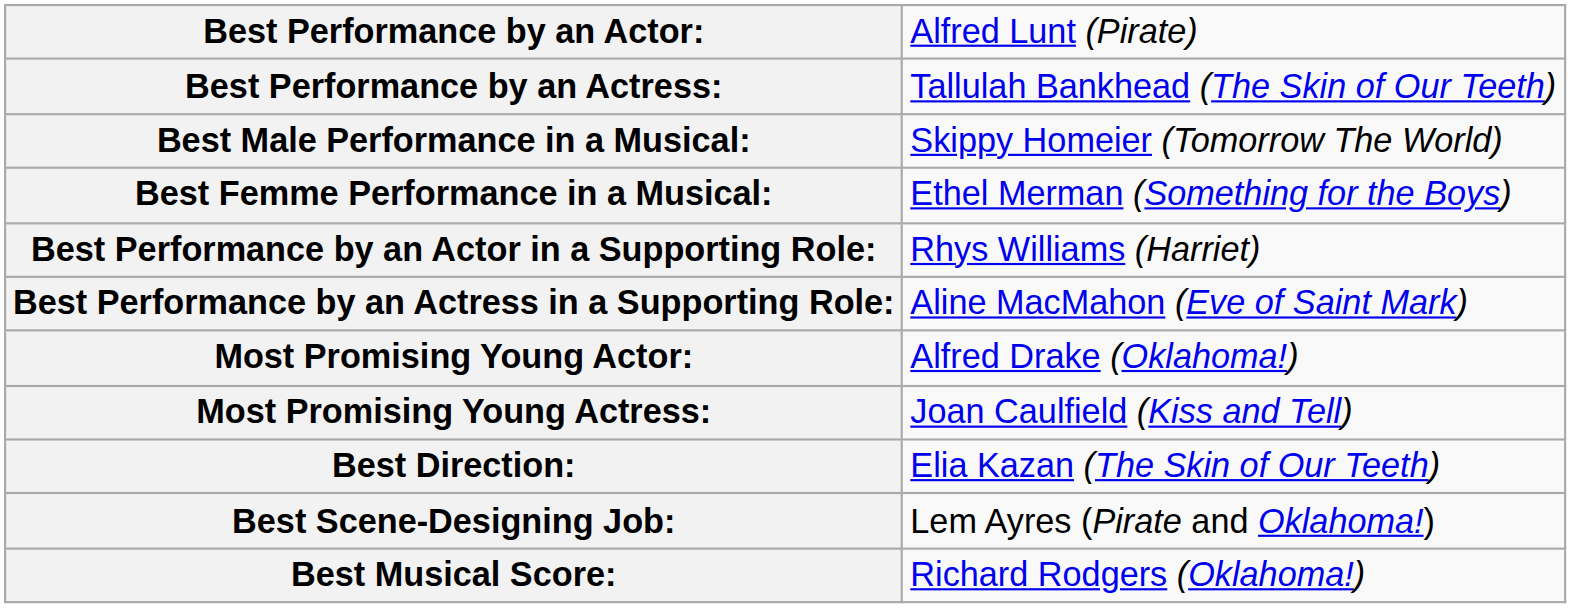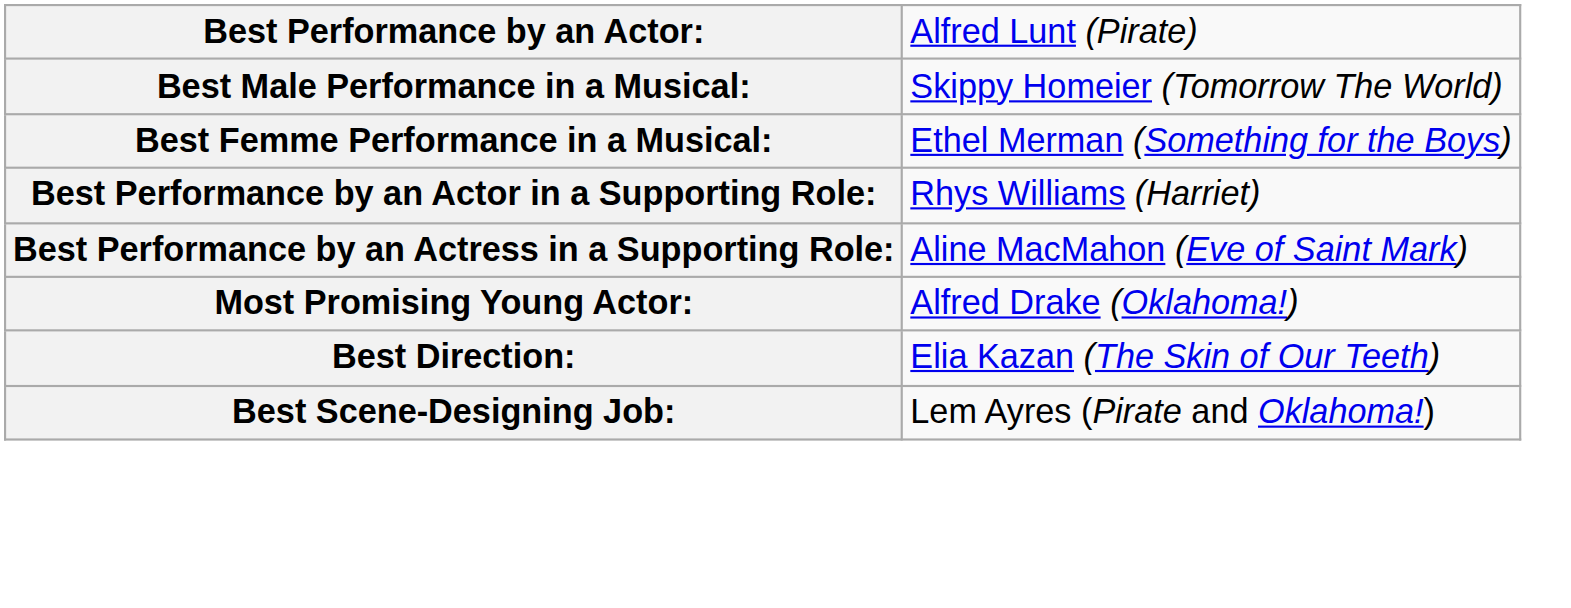- row: Best Performance by an Actress: | Tallulah Bankhead (The Skin of Our Teeth)
- row: Most Promising Young Actress: | Joan Caulfield (Kiss and Tell)
- row: Best Musical Score: | Richard Rodgers (Oklahoma!)
